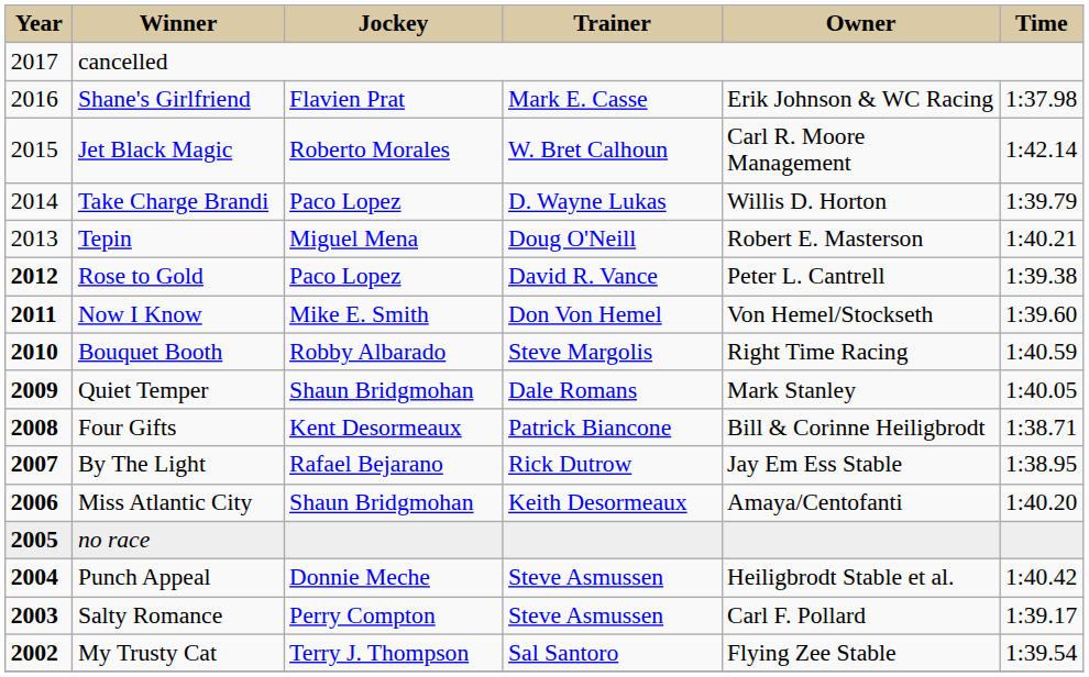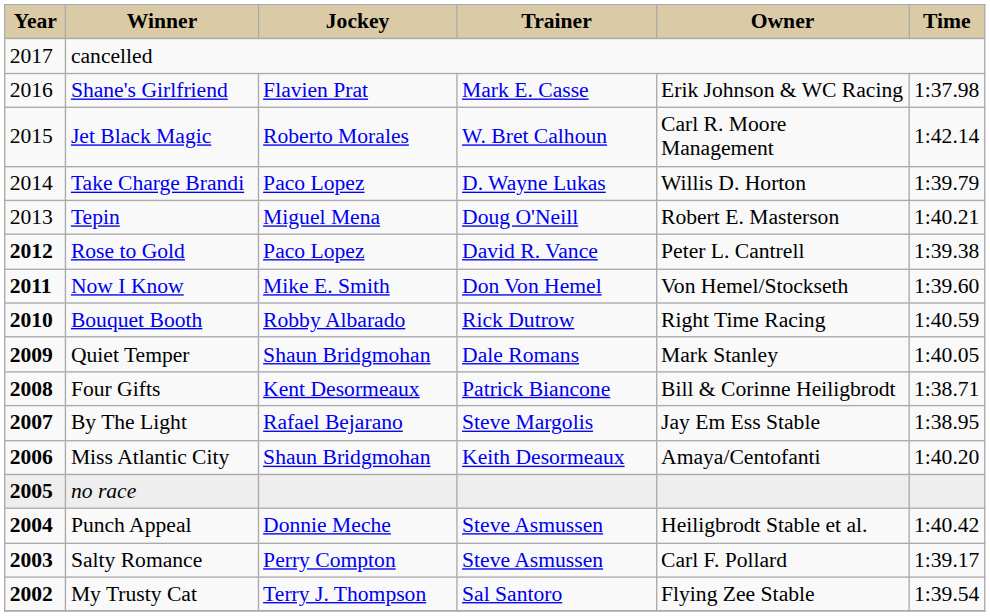Bouquet Booth | Trainer: Steve Margolis -> Rick Dutrow
By The Light | Trainer: Rick Dutrow -> Steve Margolis
